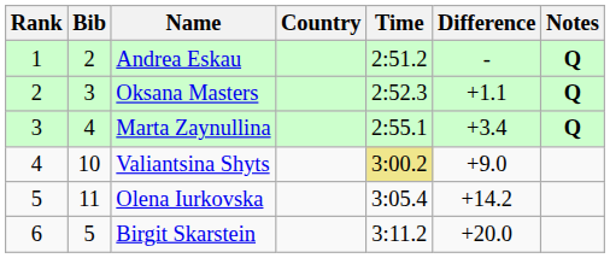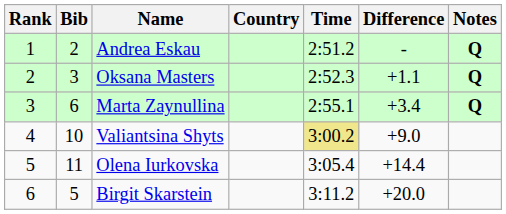Marta Zaynullina | Bib: 4 -> 6
Olena Iurkovska | Difference: +14.2 -> +14.4
